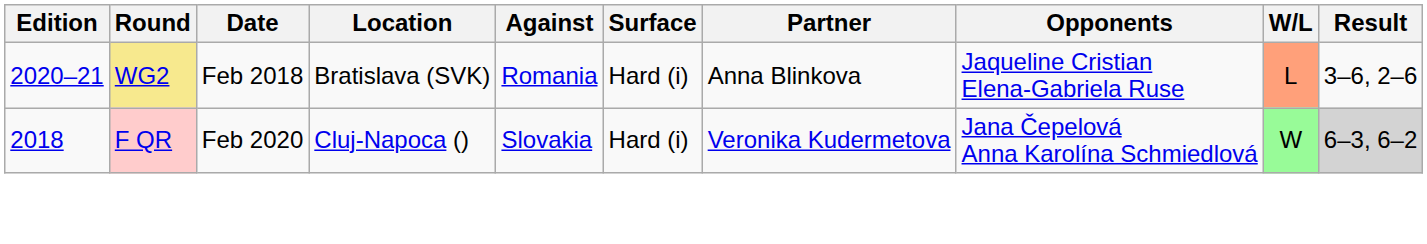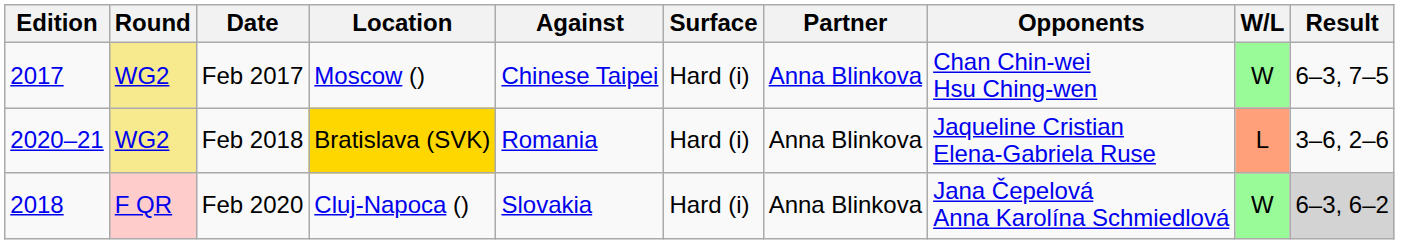+ row: 2017 | WG2 | Feb 2017 | Moscow () | Chinese Taipei | Hard (i) | Anna Blinkova | Chan Chin-wei Hsu Ching-wen | W | 6–3, 7–5
Feb 2018 | Location: no background -> gold background
Feb 2020 | Partner: Veronika Kudermetova -> Anna Blinkova
